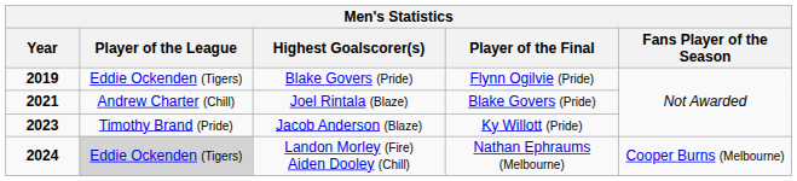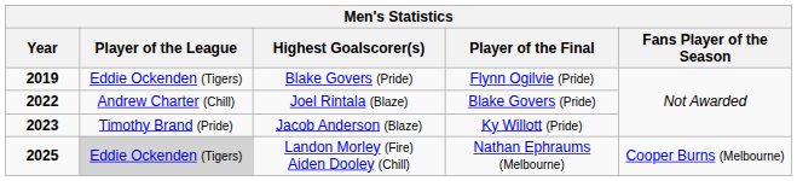Joel Rintala (Blaze) | Year: 2021 -> 2022
Landon Morley (Fire) Aiden Dooley (Chill) | Year: 2024 -> 2025
